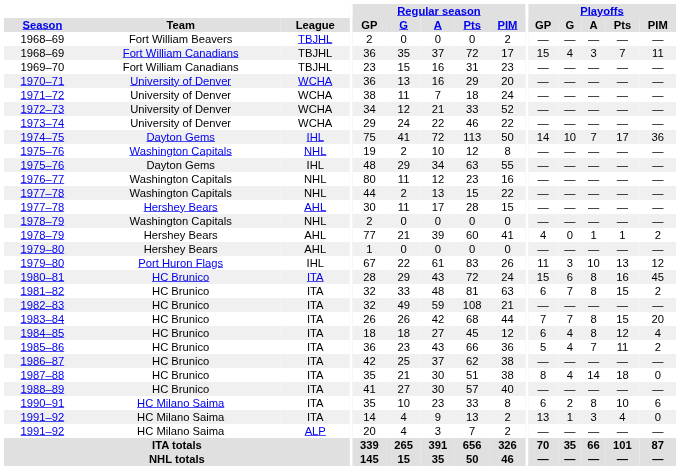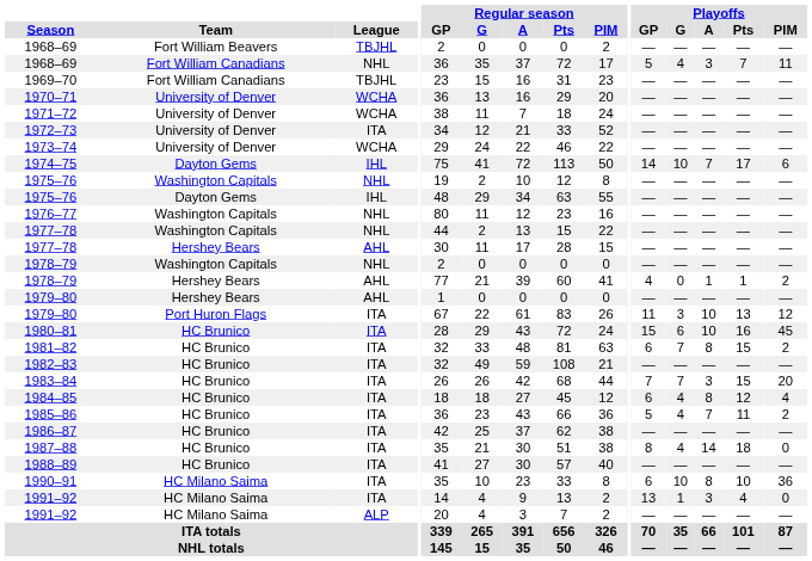1968–69 / Fort William Canadians | League: TBJHL -> NHL
1968–69 / Fort William Canadians | Playoffs / GP: 15 -> 5
1972–73 | League: WCHA -> ITA
1974–75 | Playoffs / PIM: 36 -> 6
1979–80 / Port Huron Flags | League: IHL -> ITA
1980–81 | Playoffs / A: 8 -> 10
1983–84 | Playoffs / A: 8 -> 3
1990–91 | Playoffs / G: 2 -> 10
1990–91 | Playoffs / PIM: 6 -> 36
